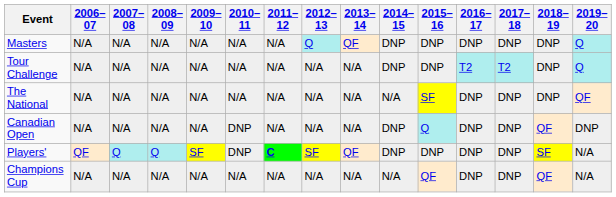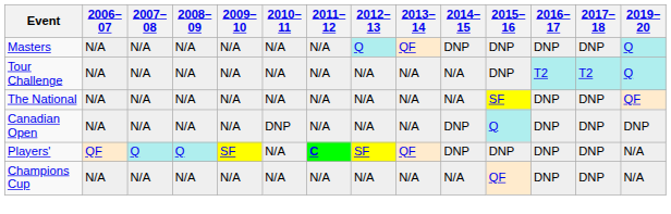- column: 2018–19 | DNP | DNP | DNP | QF | SF | QF
Tour Challenge | 2014–15: DNP -> N/A
Players' | 2010–11: DNP -> N/A
